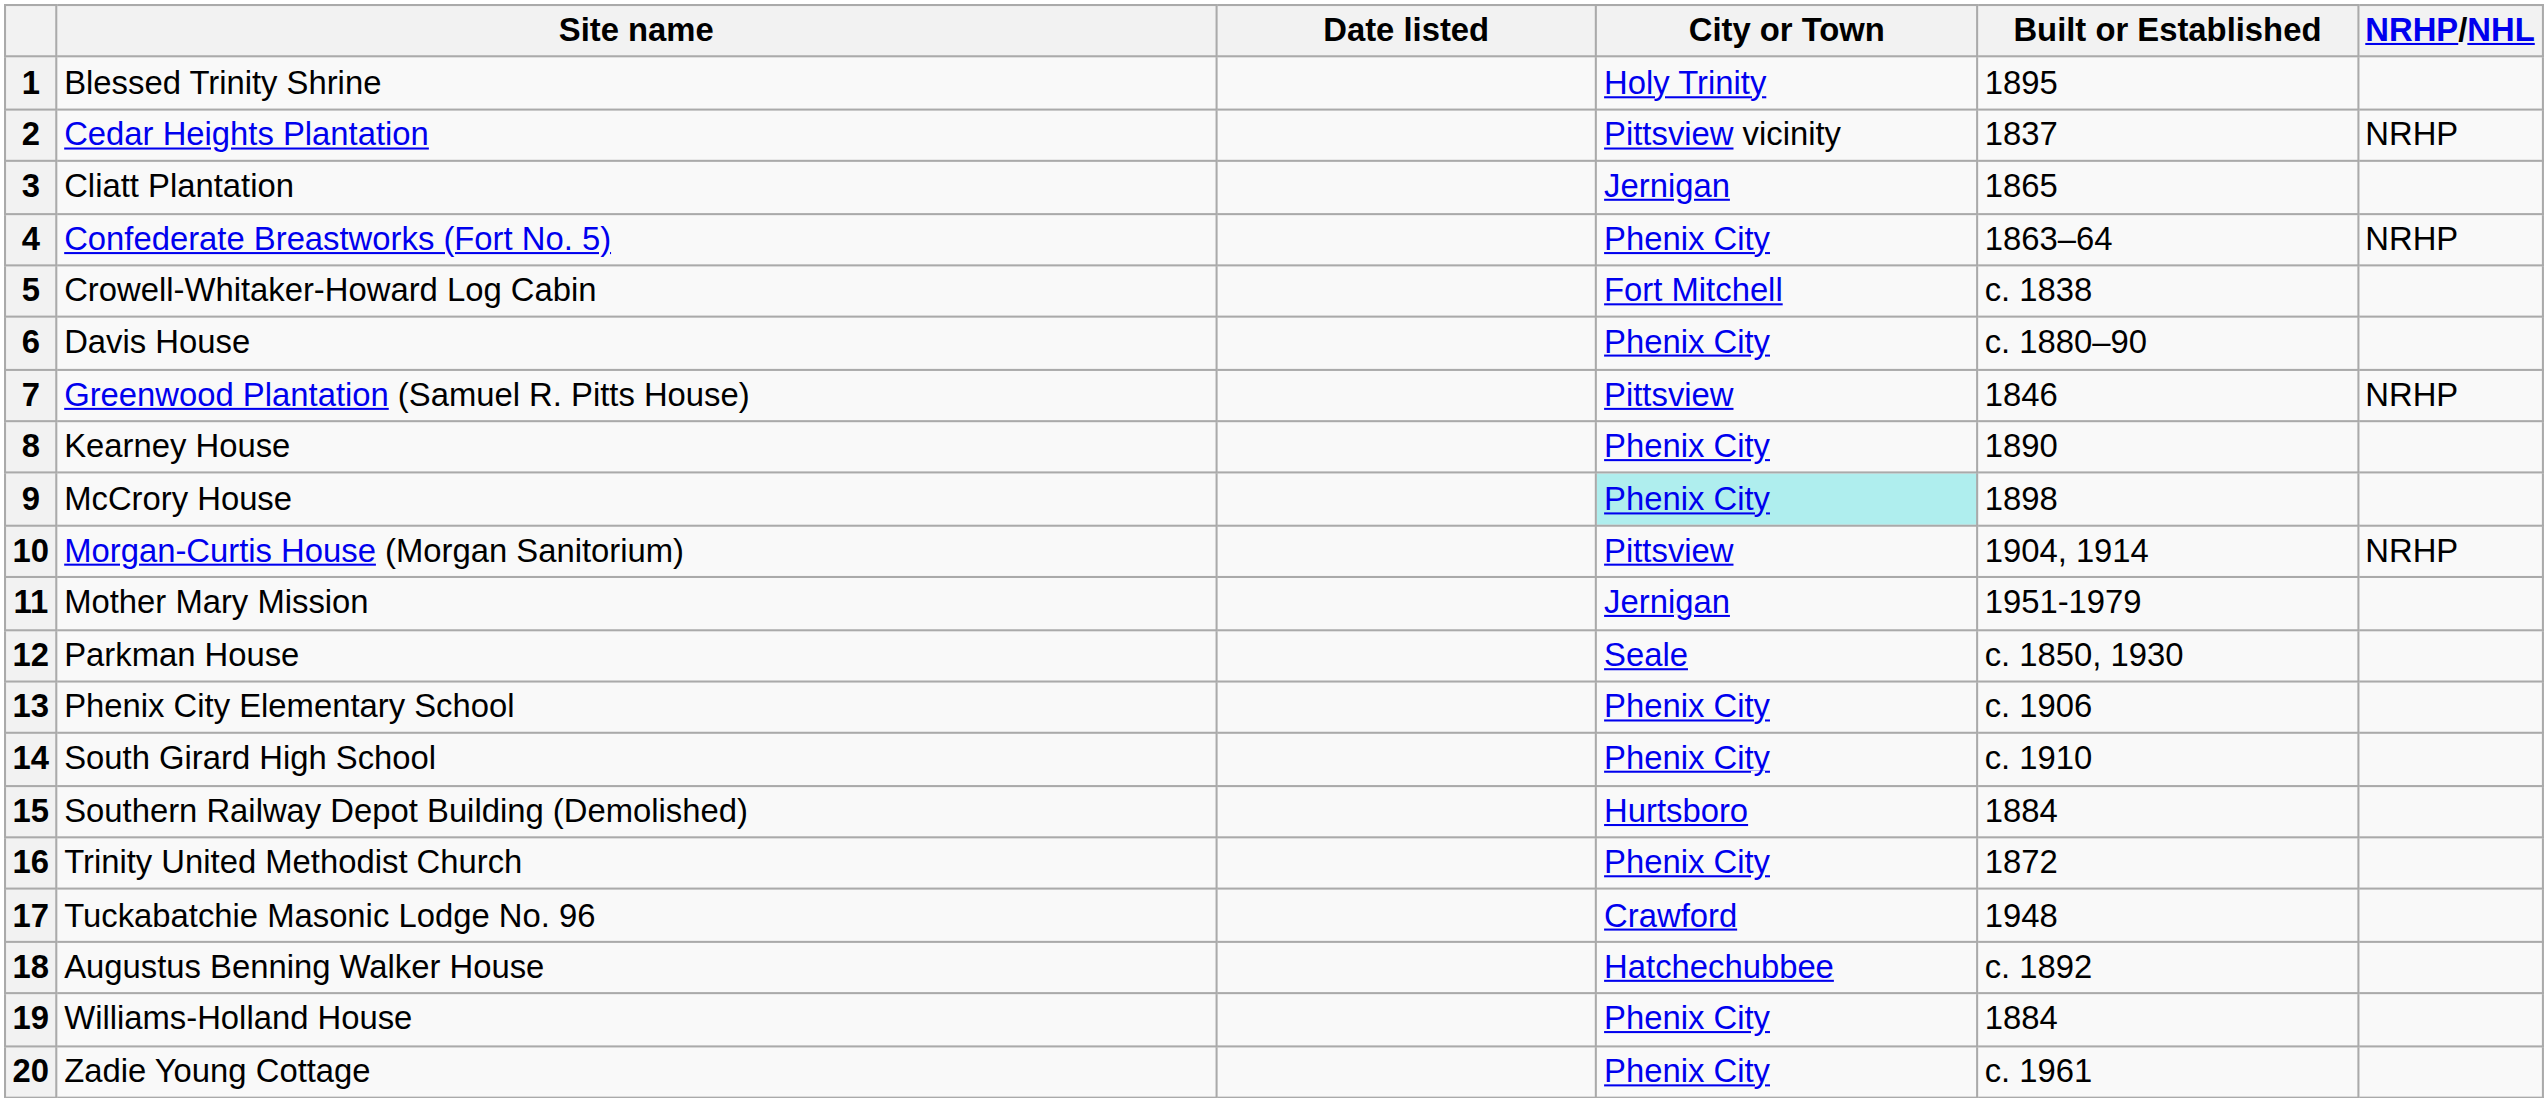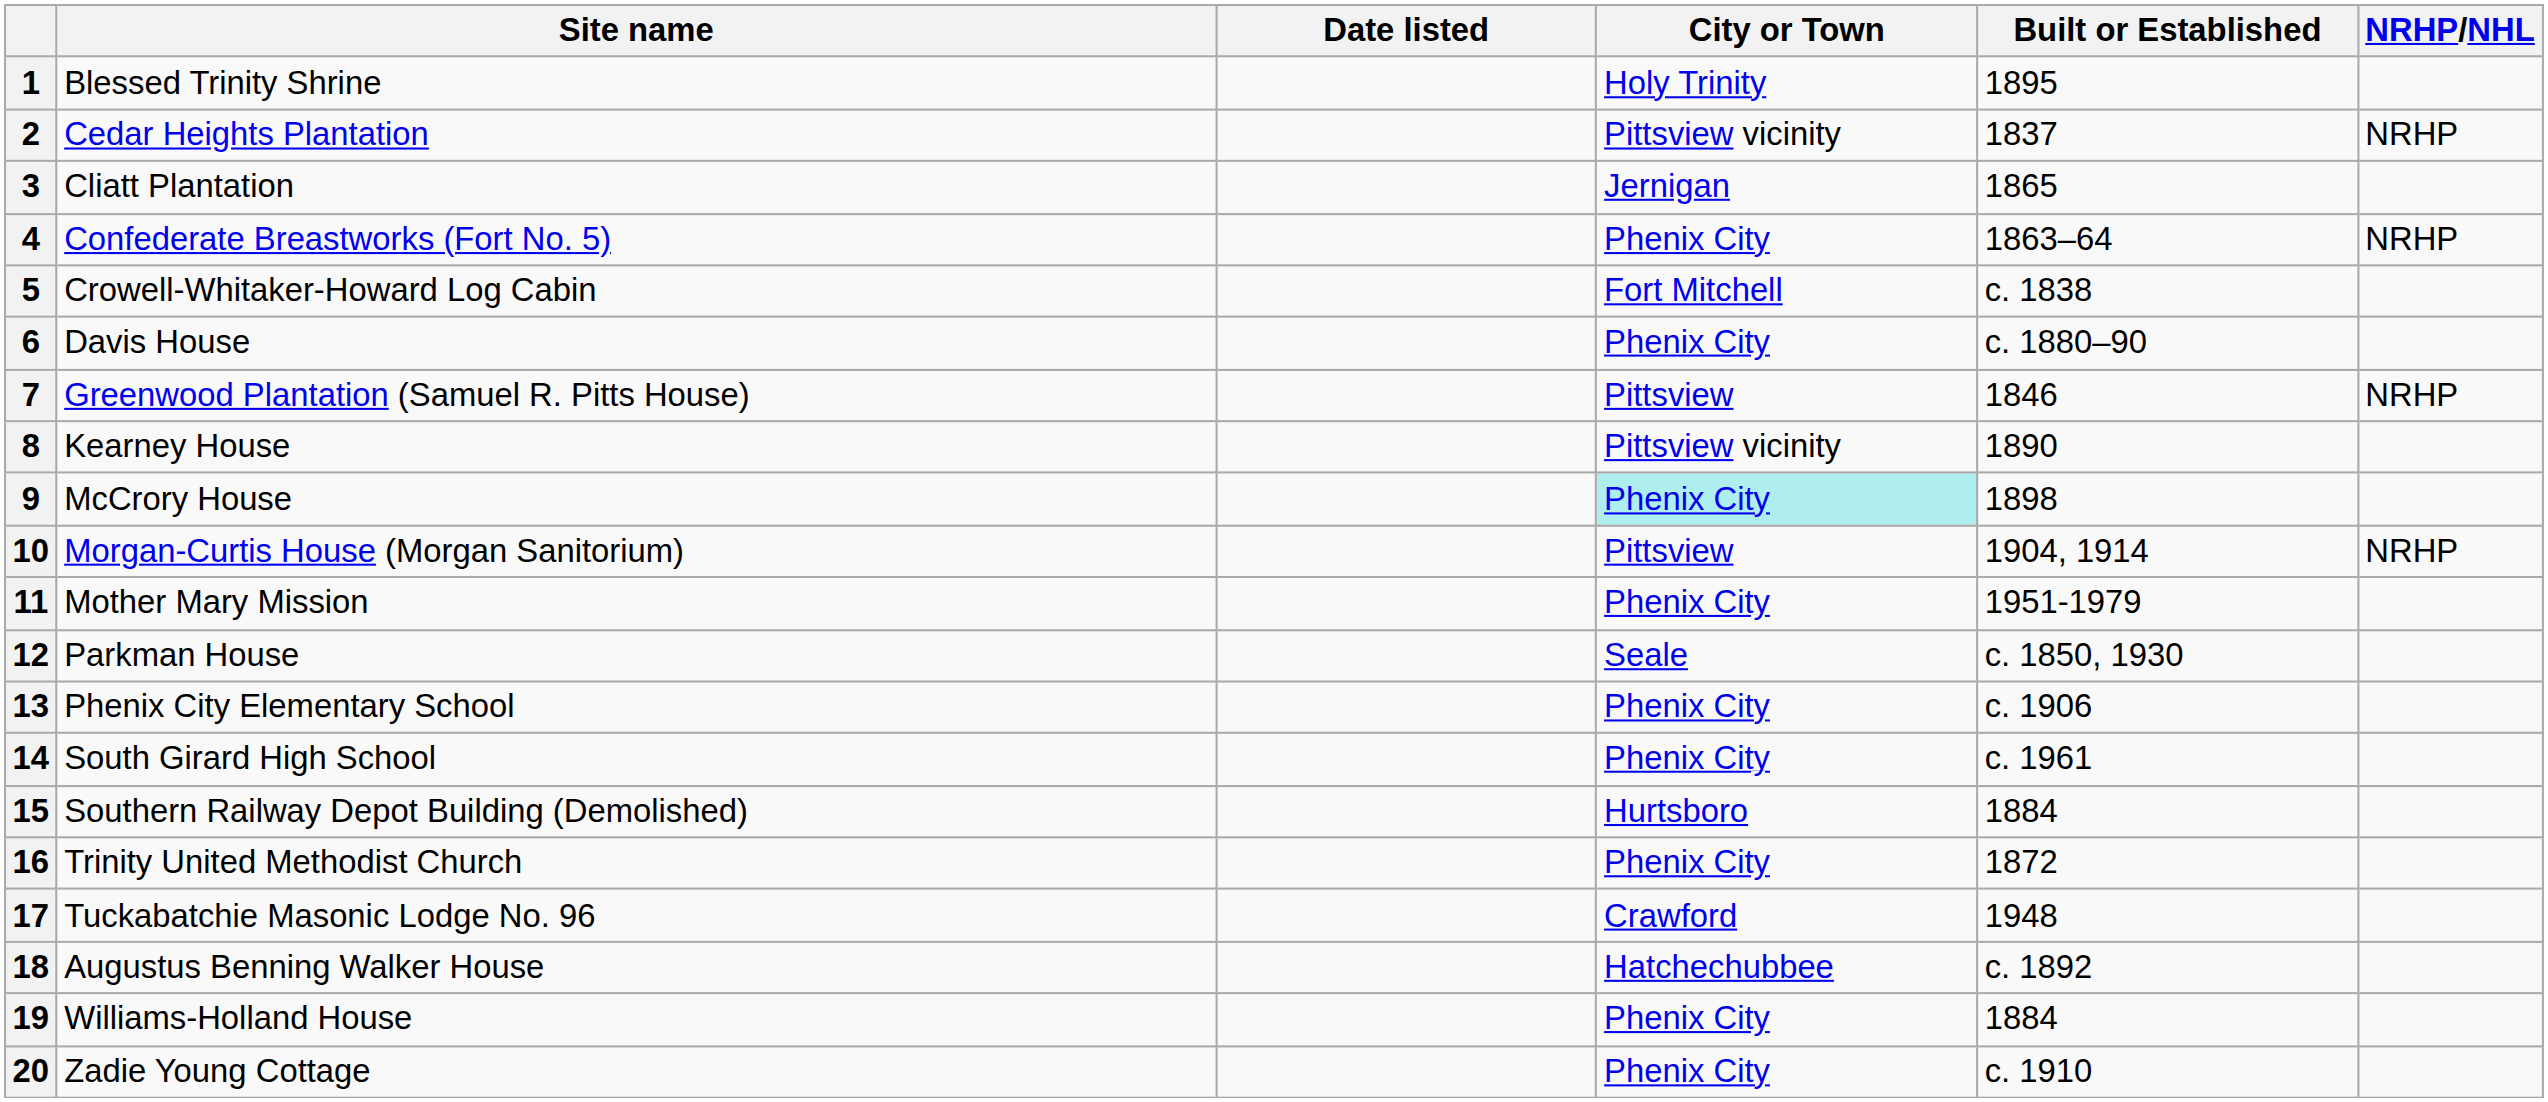8 | City or Town: Phenix City -> Pittsview vicinity
11 | City or Town: Jernigan -> Phenix City
14 | Built or Established: c. 1910 -> c. 1961
20 | Built or Established: c. 1961 -> c. 1910
